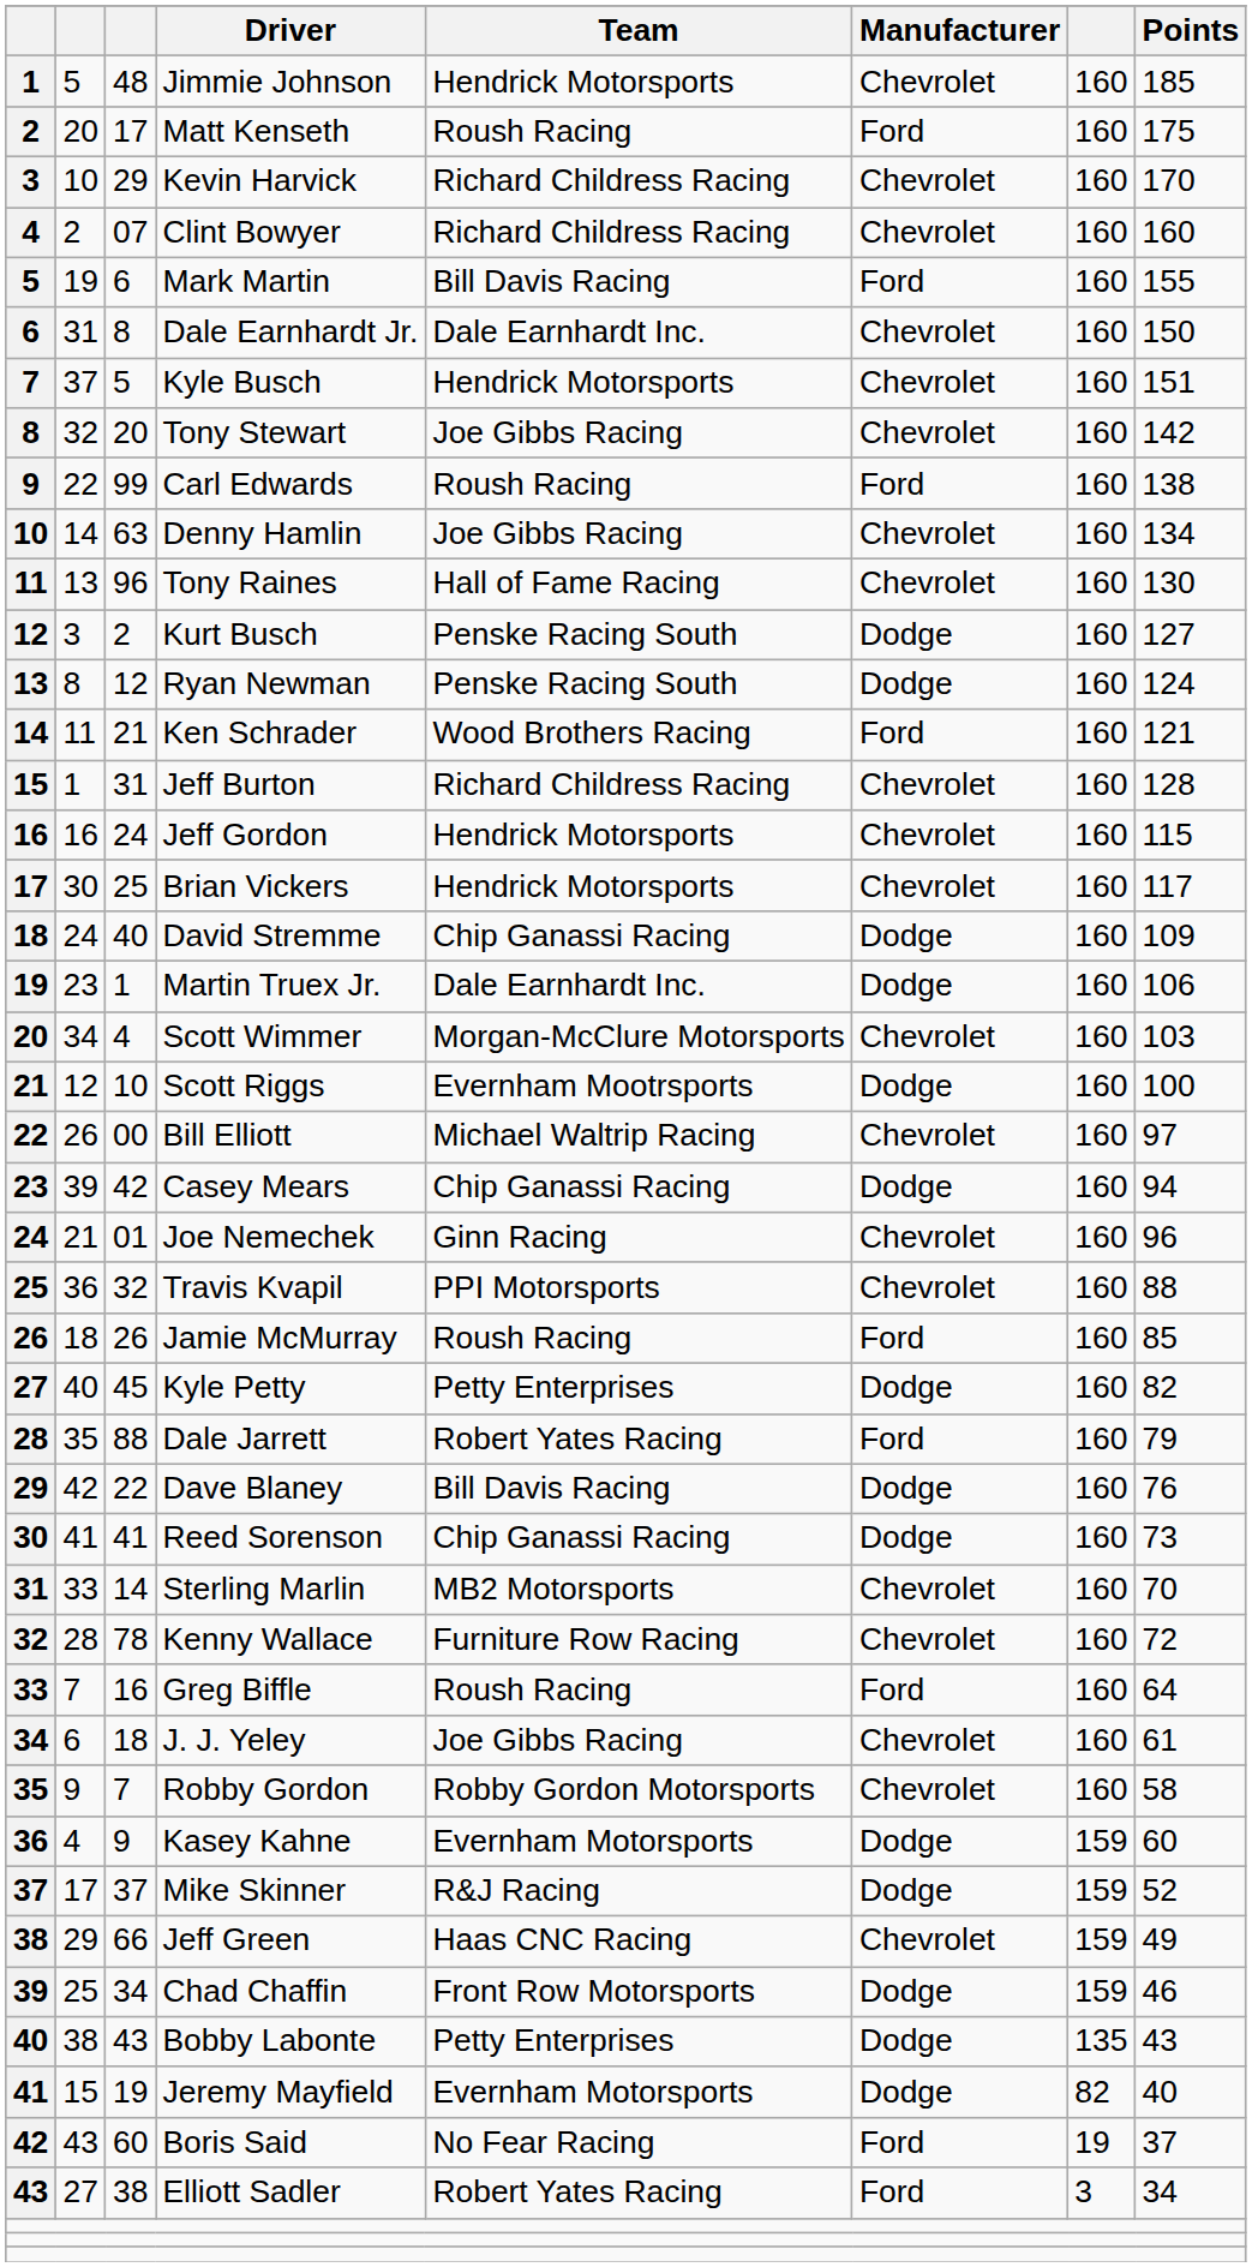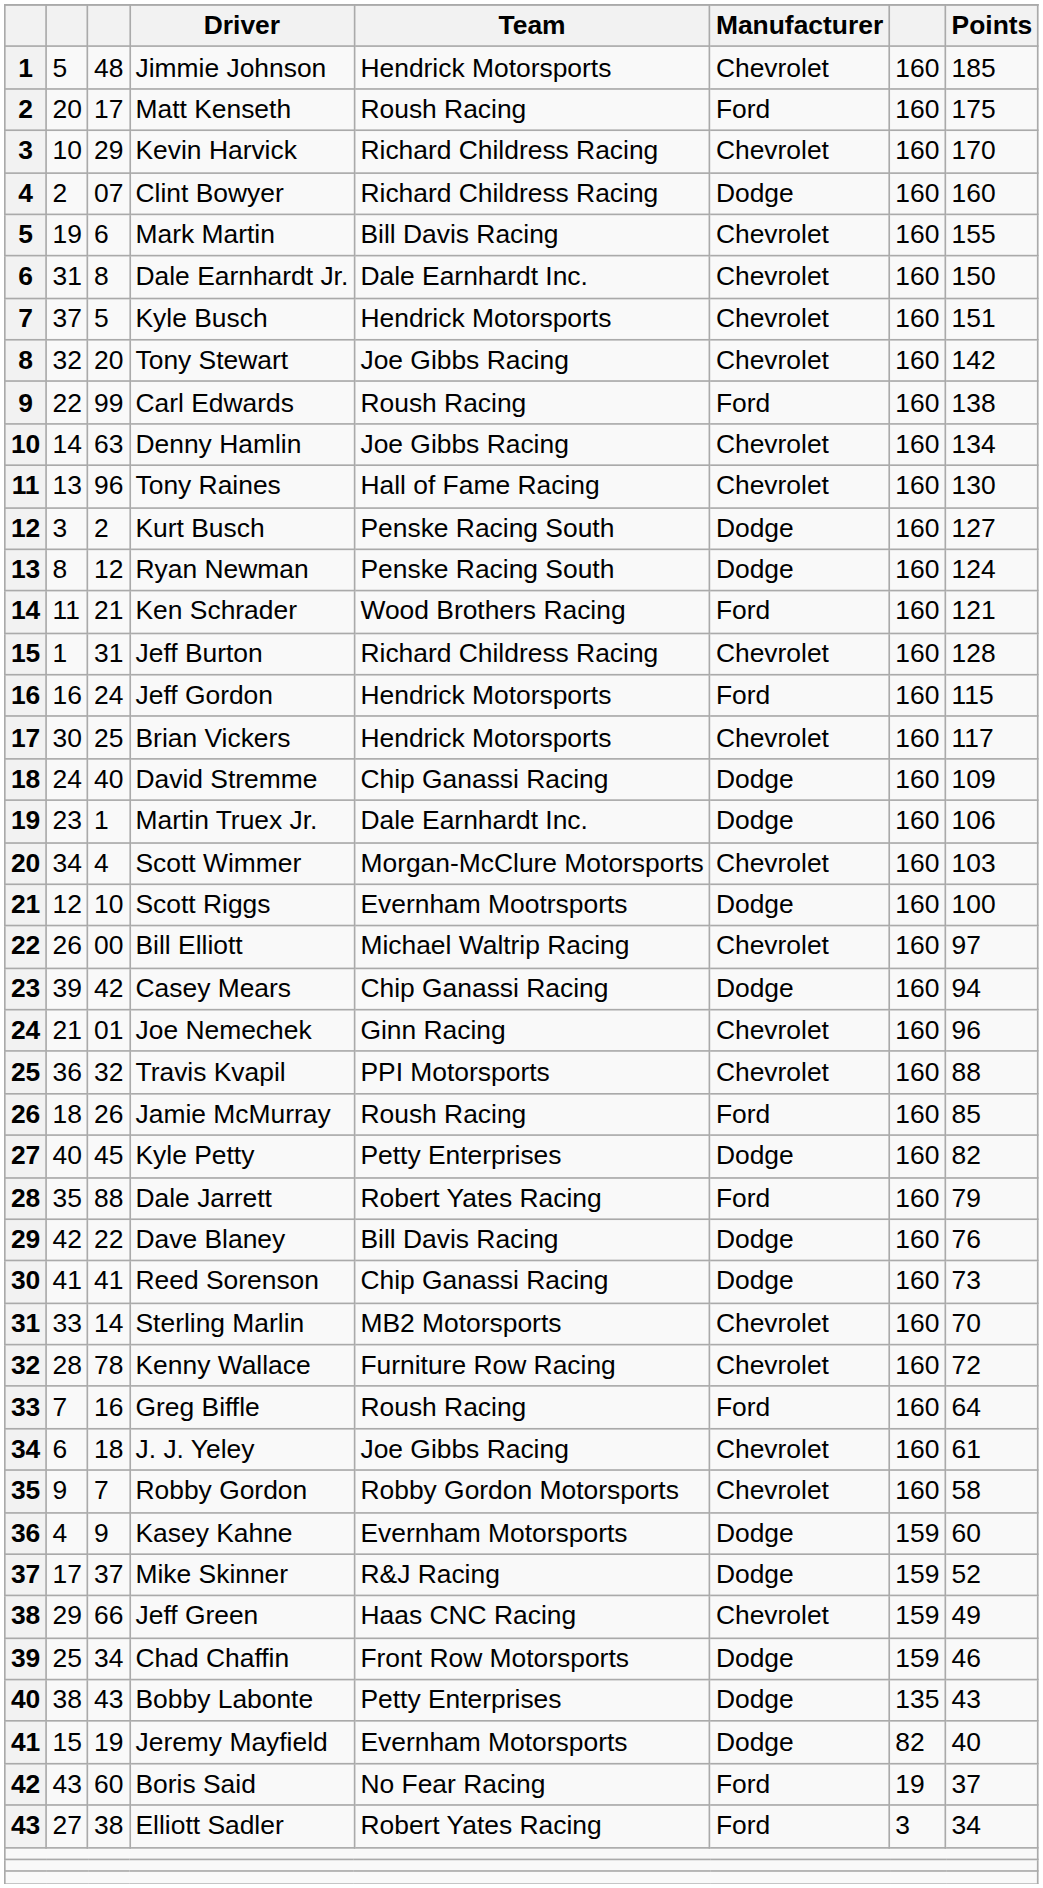Clint Bowyer | Manufacturer: Chevrolet -> Dodge
Mark Martin | Manufacturer: Ford -> Chevrolet
Jeff Gordon | Manufacturer: Chevrolet -> Ford
